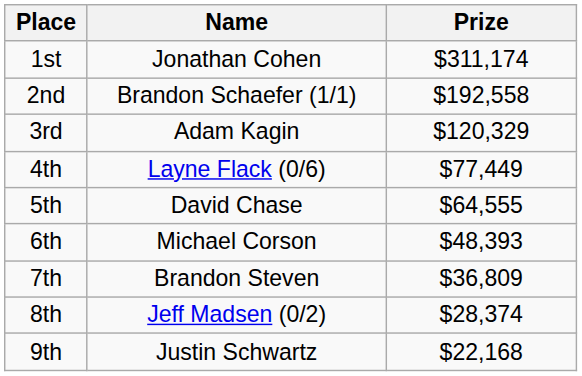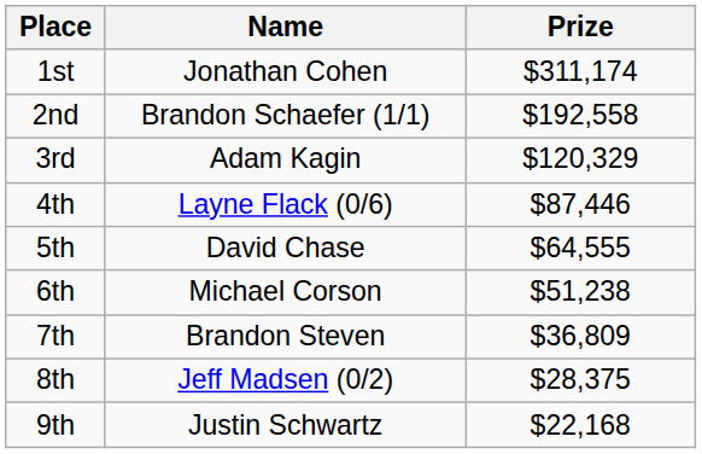4th | Prize: $77,449 -> $87,446
6th | Prize: $48,393 -> $51,238
8th | Prize: $28,374 -> $28,375
